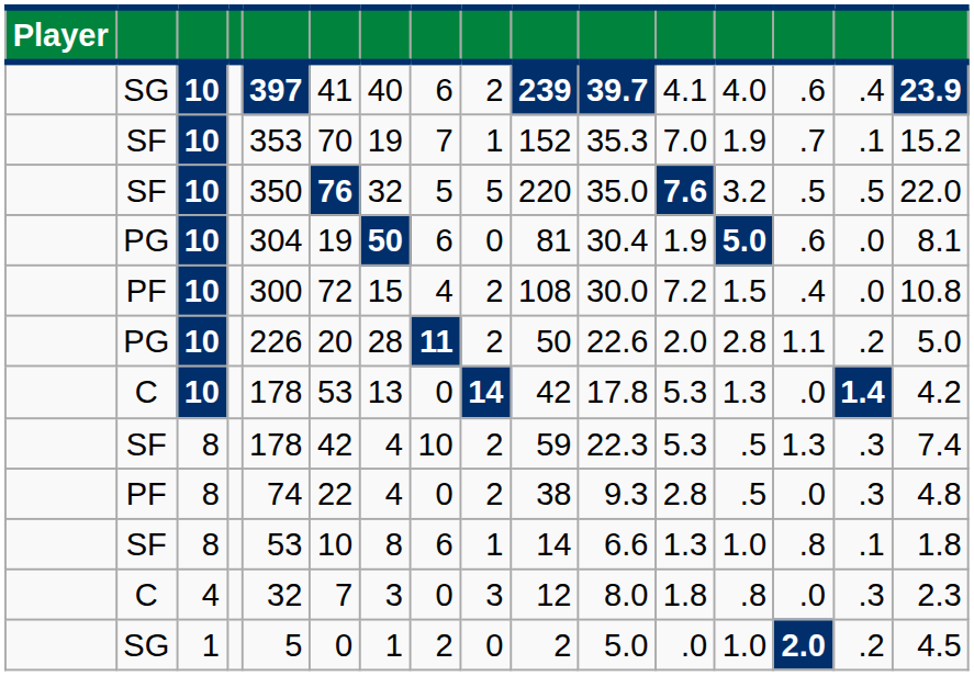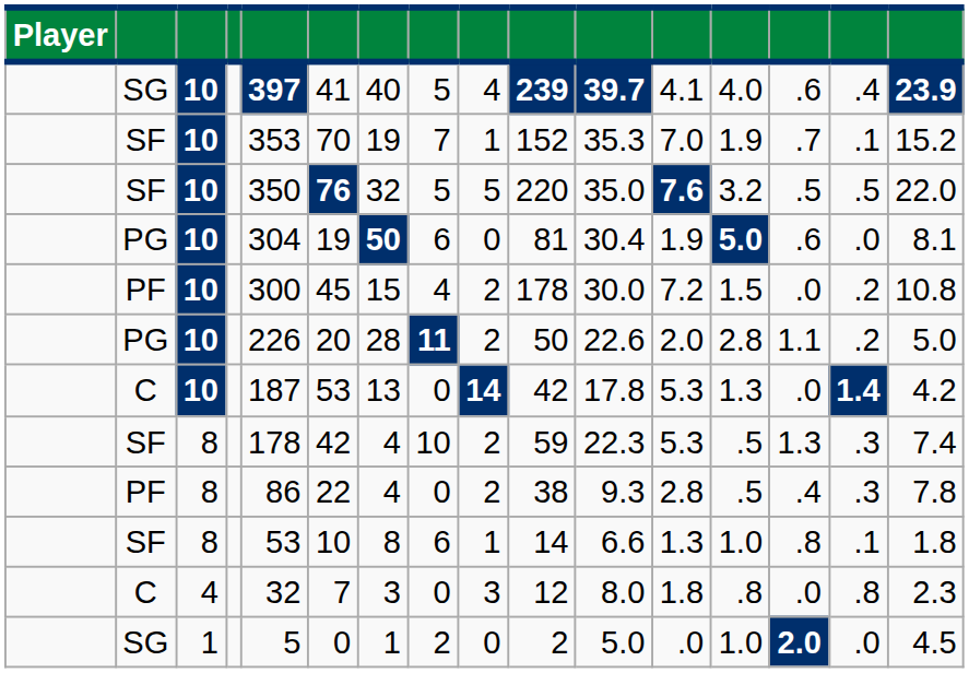SG / 10 | column 8: 6 -> 5
SG / 10 | column 9: 2 -> 4
PF / 10 | column 6: 72 -> 45
PF / 10 | column 10: 108 -> 178
PF / 10 | column 14: .4 -> .0
PF / 10 | column 15: .0 -> .2
C / 10 | column 5: 178 -> 187
PF / 8 | column 5: 74 -> 86
PF / 8 | column 14: .0 -> .4
PF / 8 | column 16: 4.8 -> 7.8
C / 4 | column 15: .3 -> .8
SG / 1 | column 15: .2 -> .0
